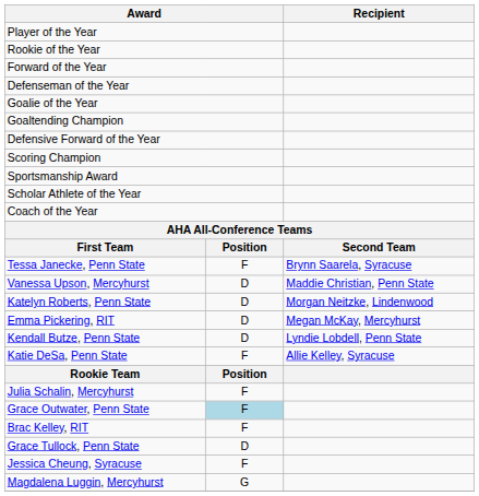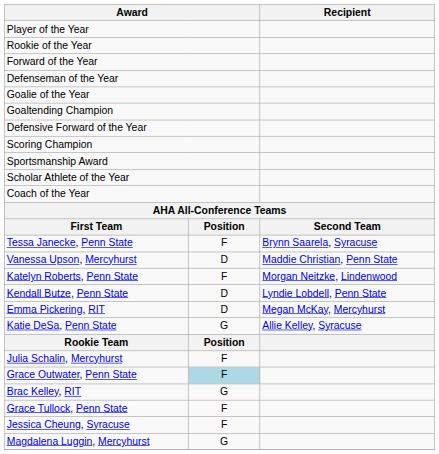Katelyn Roberts, Penn State | column 2: D -> F
rows swapped: Kendall Butze, Penn State <-> Emma Pickering, RIT
Katie DeSa, Penn State | column 2: F -> G
Brac Kelley, RIT | column 2: F -> G
Grace Tullock, Penn State | column 2: D -> F
